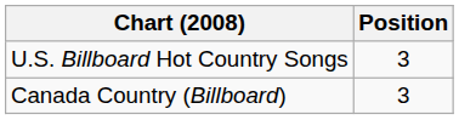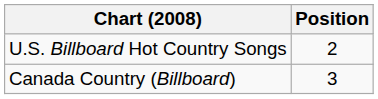U.S. Billboard Hot Country Songs | Position: 3 -> 2
